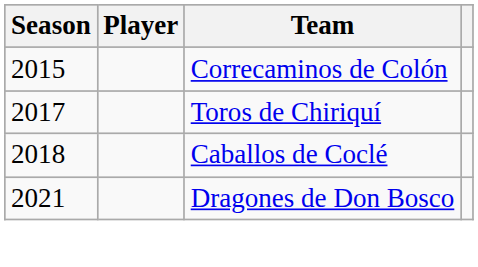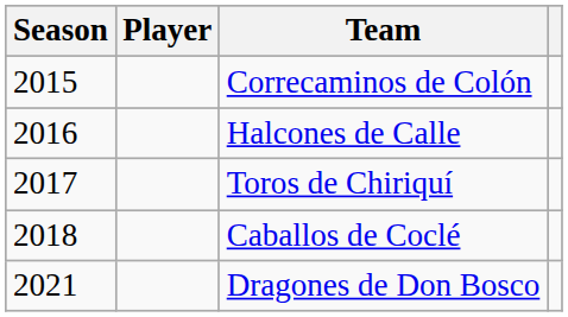+ row: 2016 | Halcones de Calle
